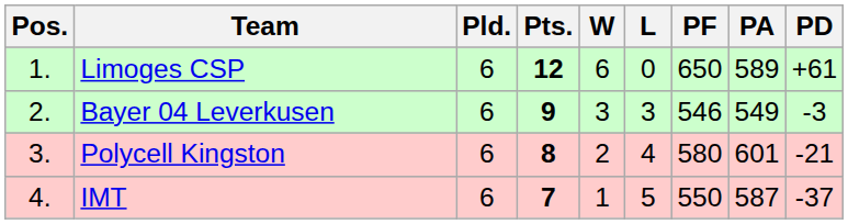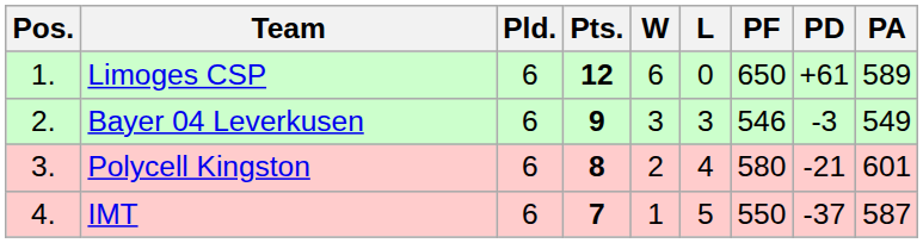columns swapped: PA <-> PD
